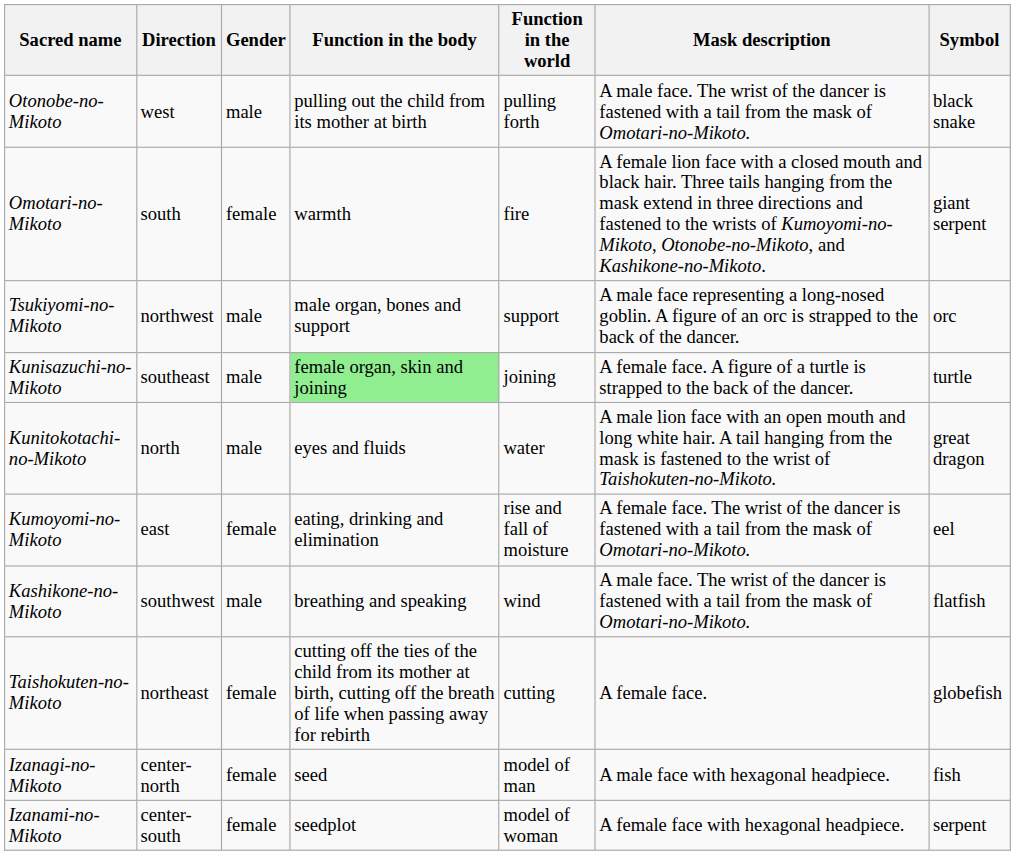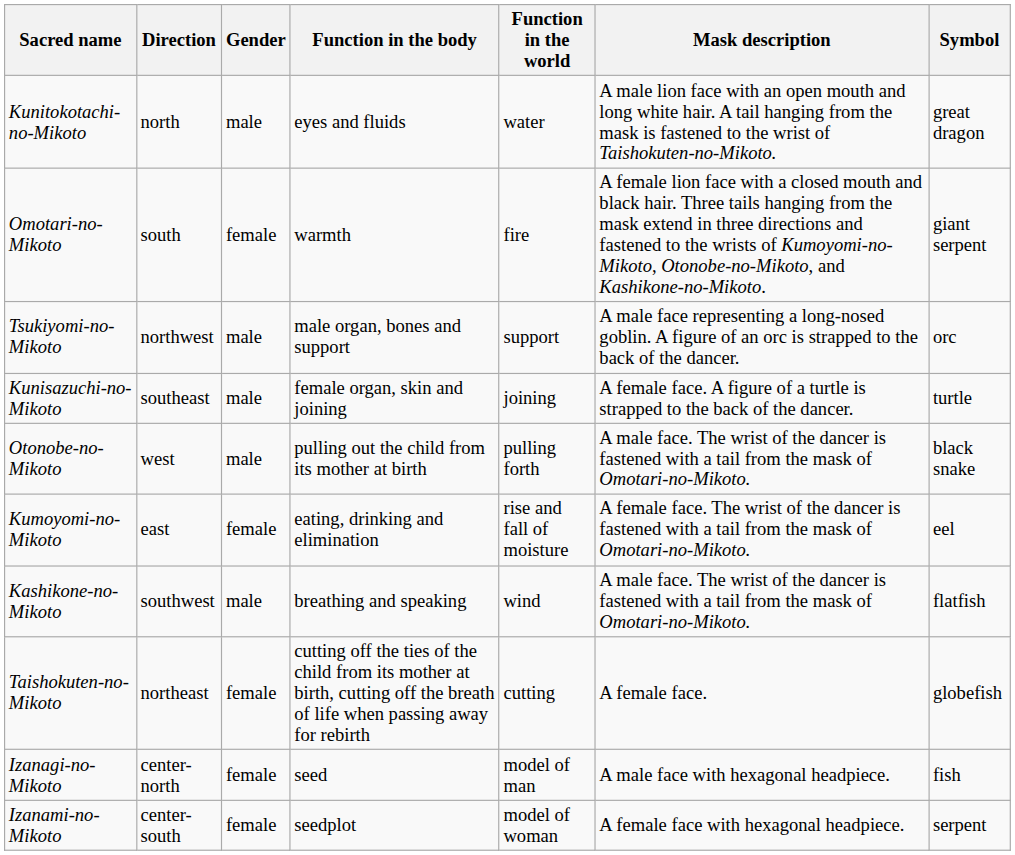rows swapped: Kunitokotachi-no-Mikoto <-> Otonobe-no-Mikoto
Kunisazuchi-no-Mikoto | Function in the body: lightgreen background -> no background
